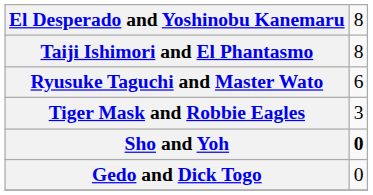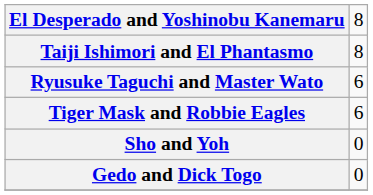Tiger Mask and Robbie Eagles | column 2: 3 -> 6
Sho and Yoh | column 2: bold -> normal
